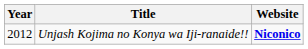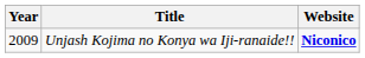Unjash Kojima no Konya wa Iji-ranaide!! | Year: 2012 -> 2009
